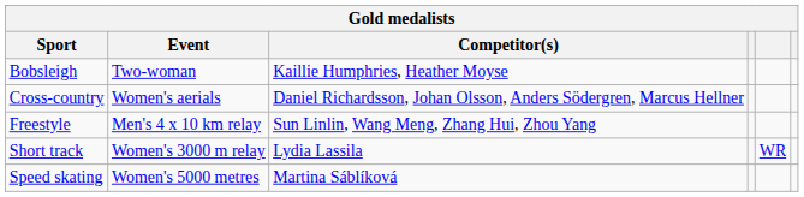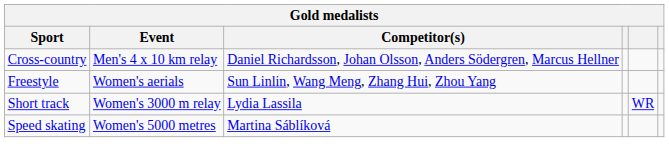- row: Bobsleigh | Two-woman | Kaillie Humphries, Heather Moyse
Cross-country | Event: Women's aerials -> Men's 4 x 10 km relay
Freestyle | Event: Men's 4 x 10 km relay -> Women's aerials
